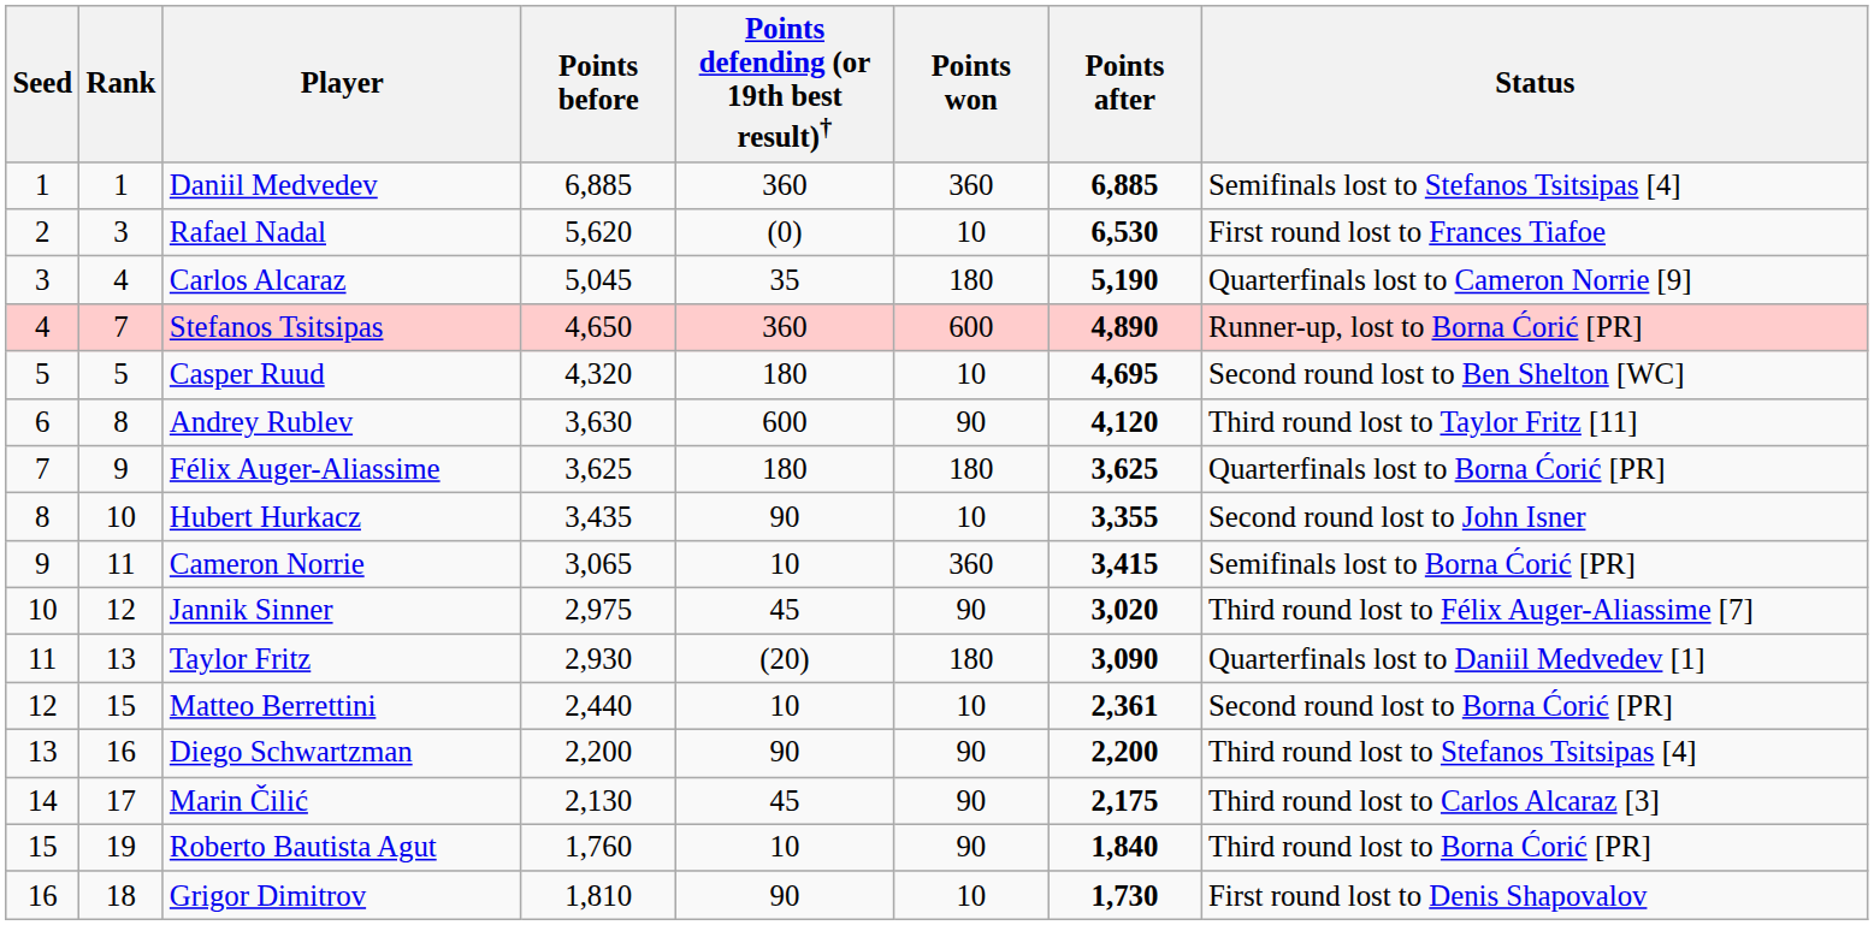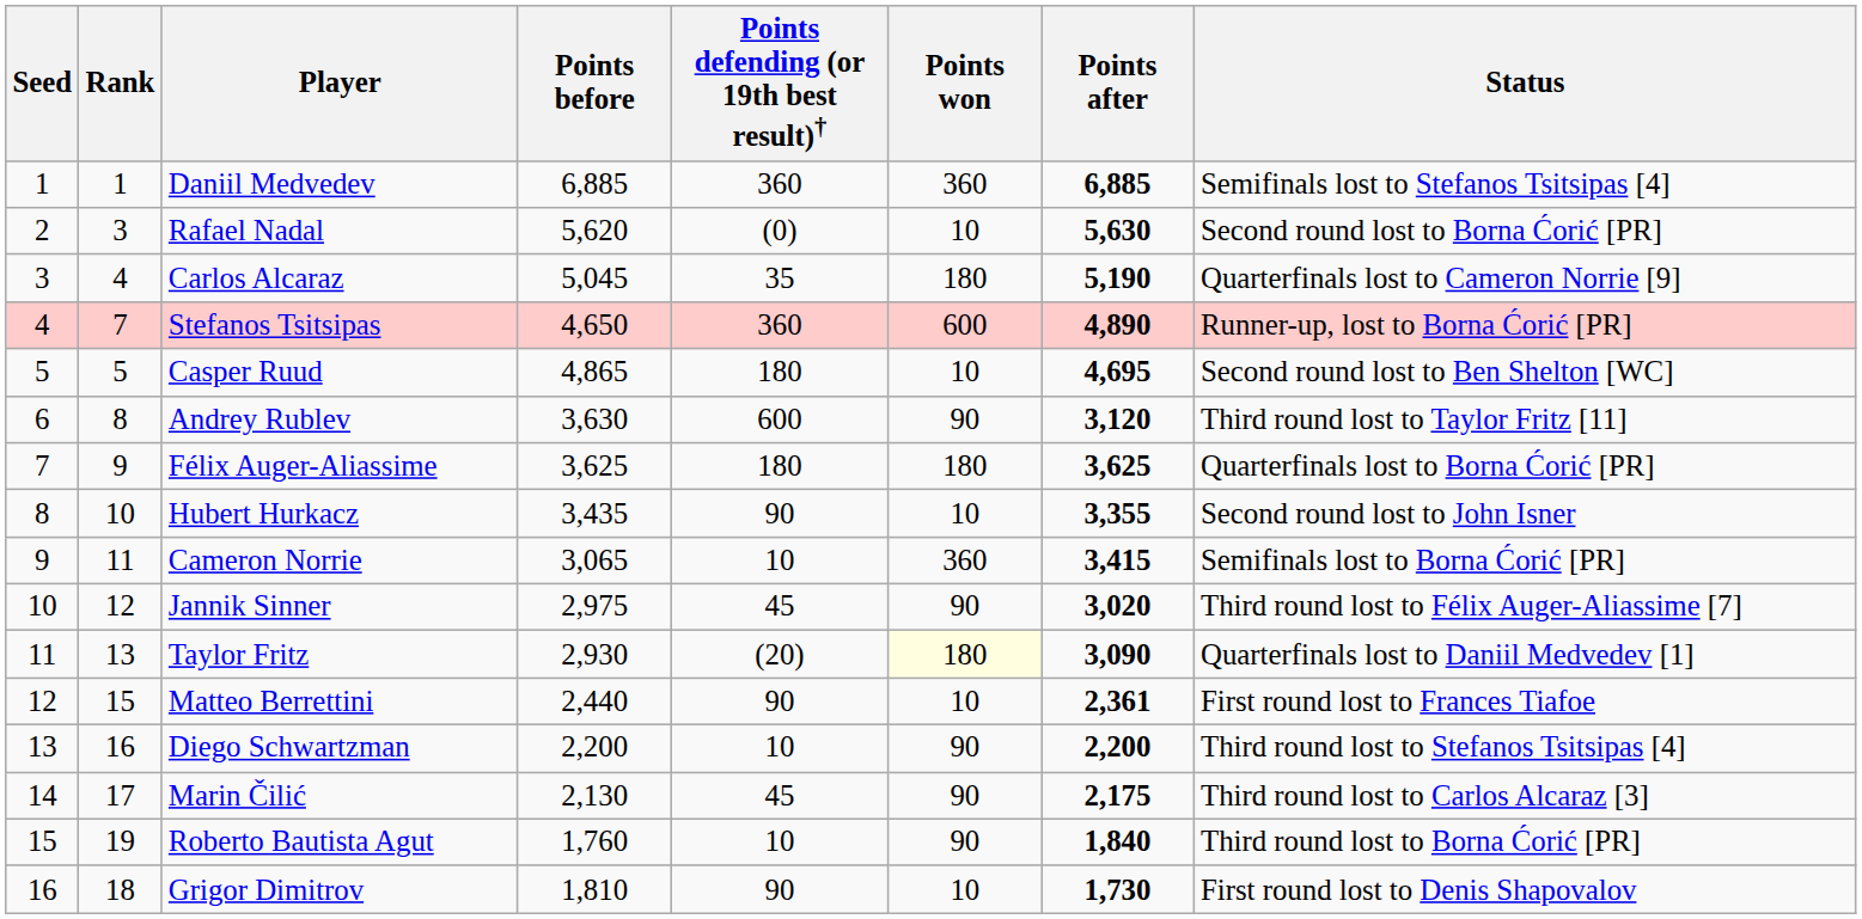Rafael Nadal | Points after: 6,530 -> 5,630
Rafael Nadal | Status: First round lost to Frances Tiafoe -> Second round lost to Borna Ćorić [PR]
Casper Ruud | Points before: 4,320 -> 4,865
Andrey Rublev | Points after: 4,120 -> 3,120
Taylor Fritz | Points won: no background -> lightyellow background
Matteo Berrettini | Points defending (or 19th best result)†: 10 -> 90
Matteo Berrettini | Status: Second round lost to Borna Ćorić [PR] -> First round lost to Frances Tiafoe
Diego Schwartzman | Points defending (or 19th best result)†: 90 -> 10
